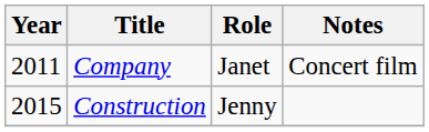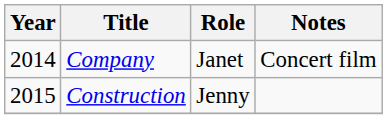Company | Year: 2011 -> 2014
